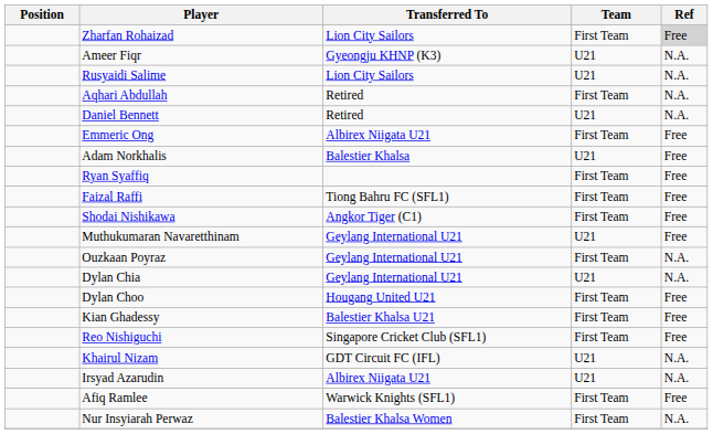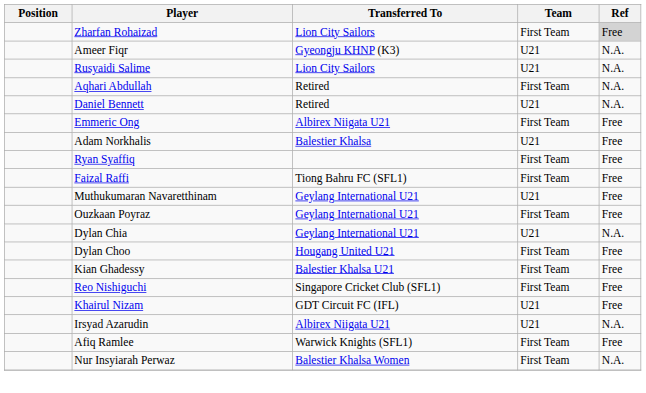- row: Shodai Nishikawa | Angkor Tiger (C1) | First Team | Free
Ouzkaan Poyraz | Ref: N.A. -> Free
Khairul Nizam | Ref: N.A. -> Free
